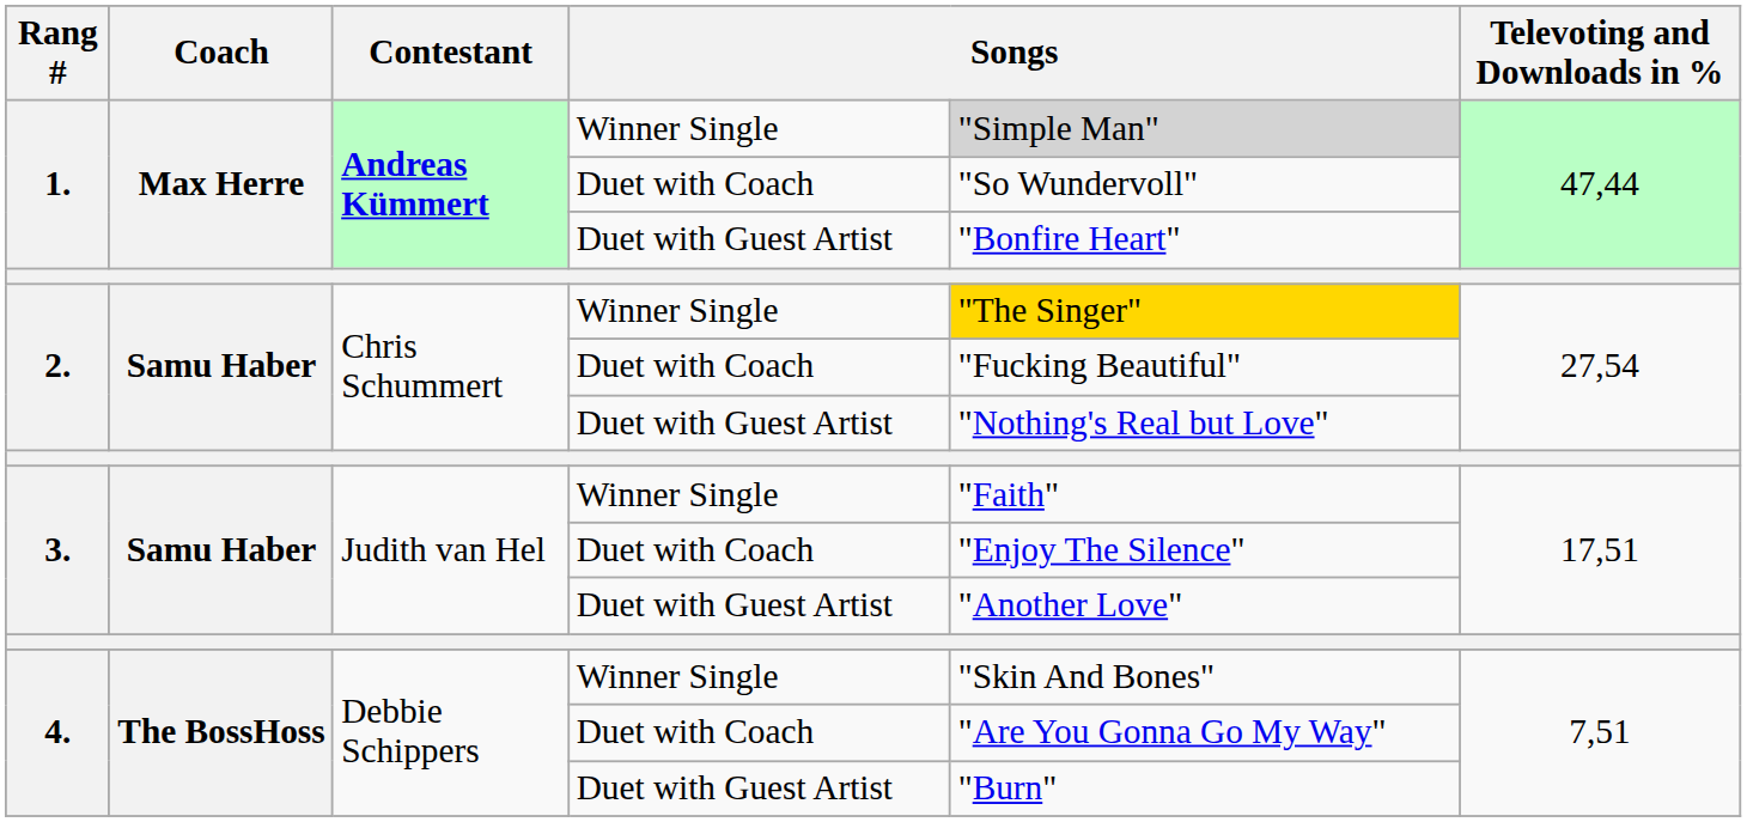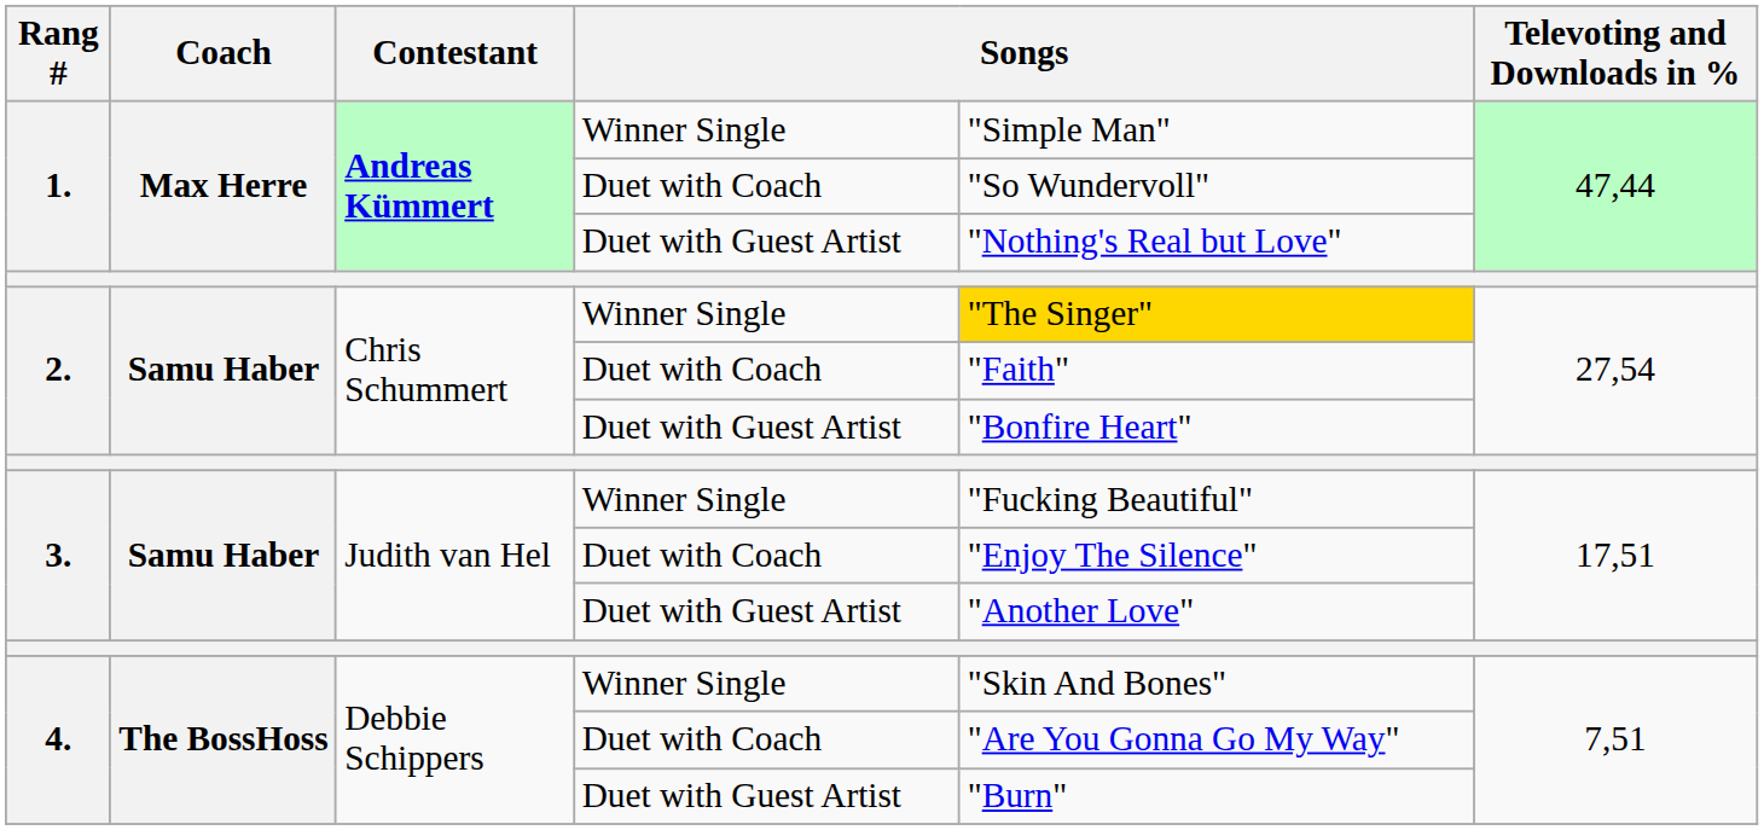1. / Winner Single | column 5: lightgrey background -> no background
1. / Duet with Guest Artist | column 5: "Bonfire Heart" -> "Nothing's Real but Love"
2. / Duet with Coach | column 5: "Fucking Beautiful" -> "Faith"
2. / Duet with Guest Artist | column 5: "Nothing's Real but Love" -> "Bonfire Heart"
3. / Winner Single | column 5: "Faith" -> "Fucking Beautiful"
